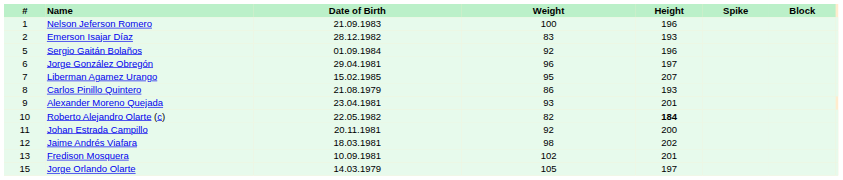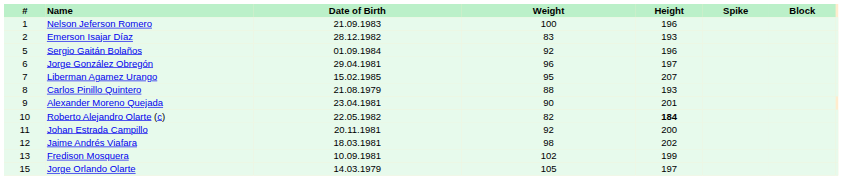Carlos Pinillo Quintero | Weight: 86 -> 88
Alexander Moreno Quejada | Weight: 93 -> 90
Fredison Mosquera | Height: 201 -> 199
